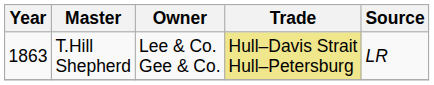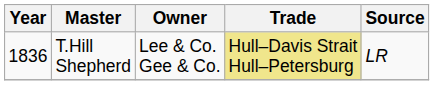T.Hill Shepherd | Year: 1863 -> 1836
